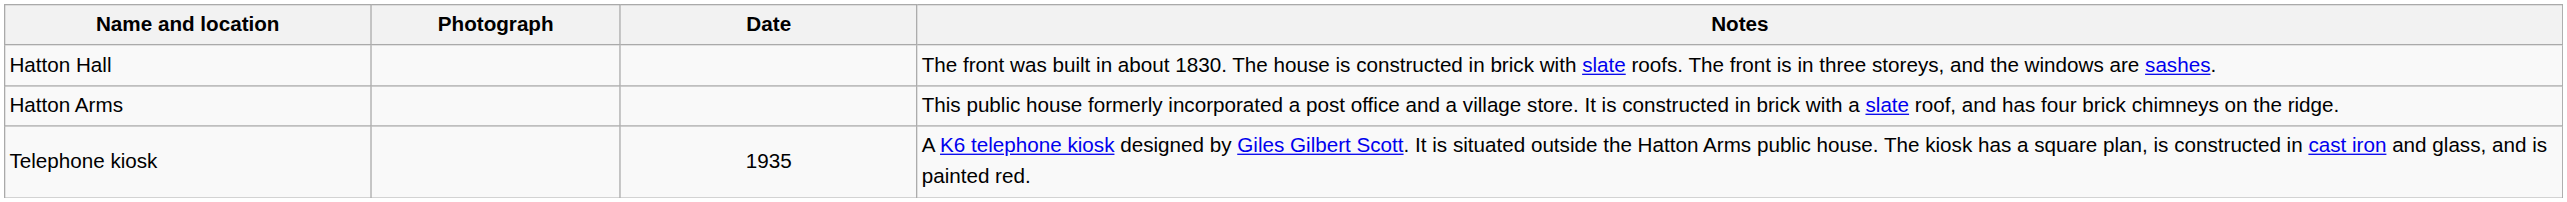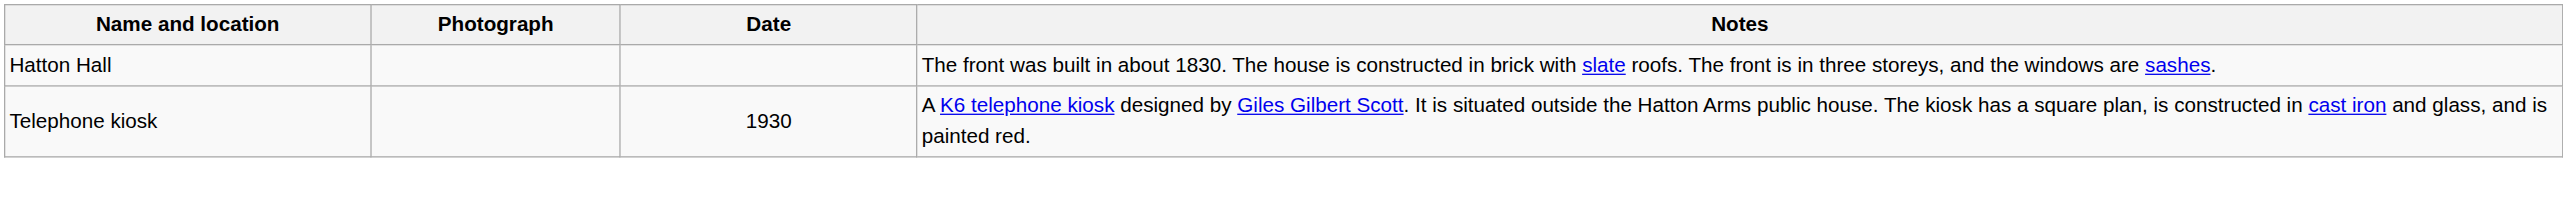- row: Hatton Arms | This public house formerly incorporated a post office and a village store. It is constructed in brick with a slate roof, and has four brick chimneys on the ridge.
Telephone kiosk | Date: 1935 -> 1930
